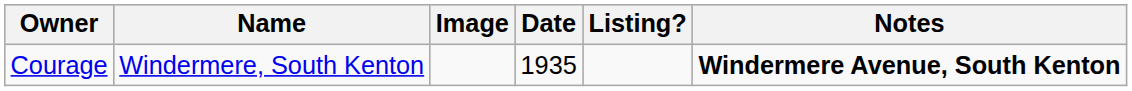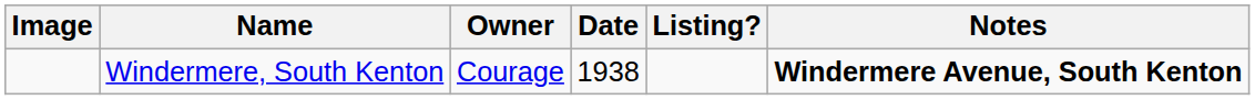columns swapped: Image <-> Owner
Windermere, South Kenton | Date: 1935 -> 1938
